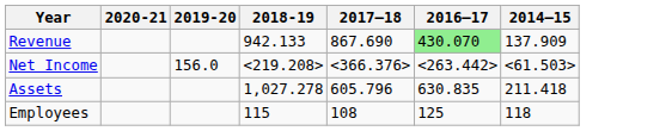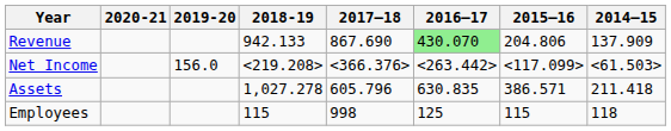+ column: 2015–16 | 204.806 | 386.571 | 115
Employees | 2017–18: 108 -> 998
